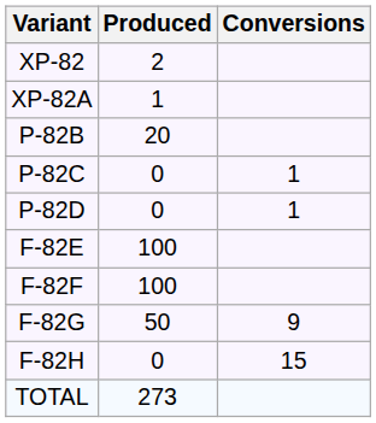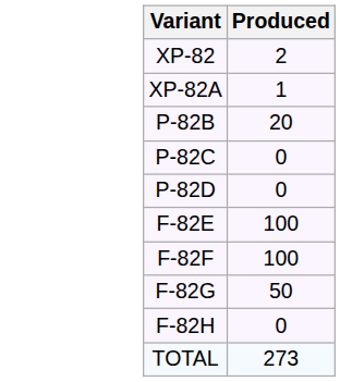- column: Conversions | 1 | 1 | 9 | 15
